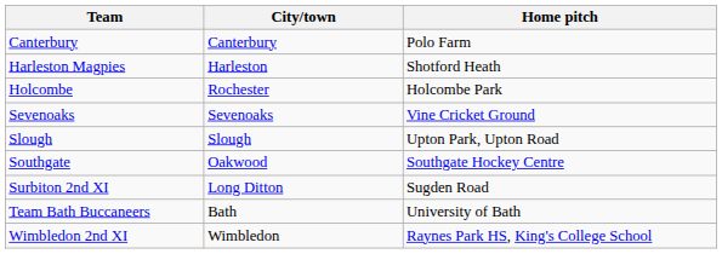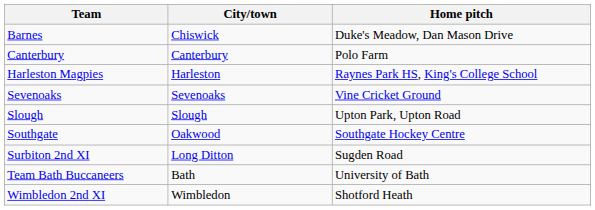+ row: Barnes | Chiswick | Duke's Meadow, Dan Mason Drive
Harleston Magpies | Home pitch: Shotford Heath -> Raynes Park HS, King's College School
- row: Holcombe | Rochester | Holcombe Park
Wimbledon 2nd XI | Home pitch: Raynes Park HS, King's College School -> Shotford Heath
